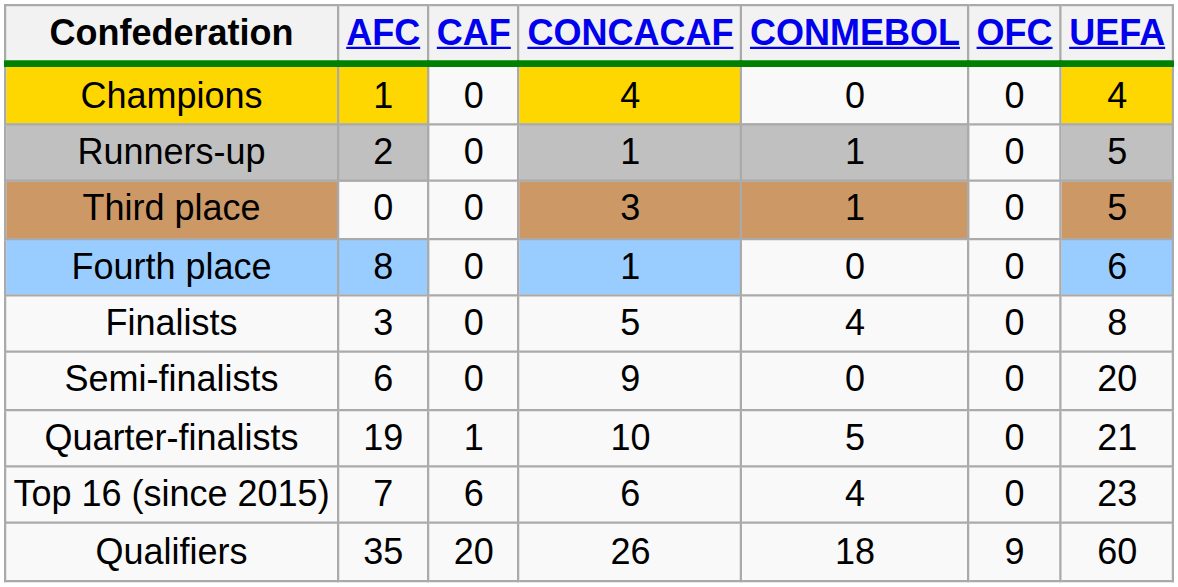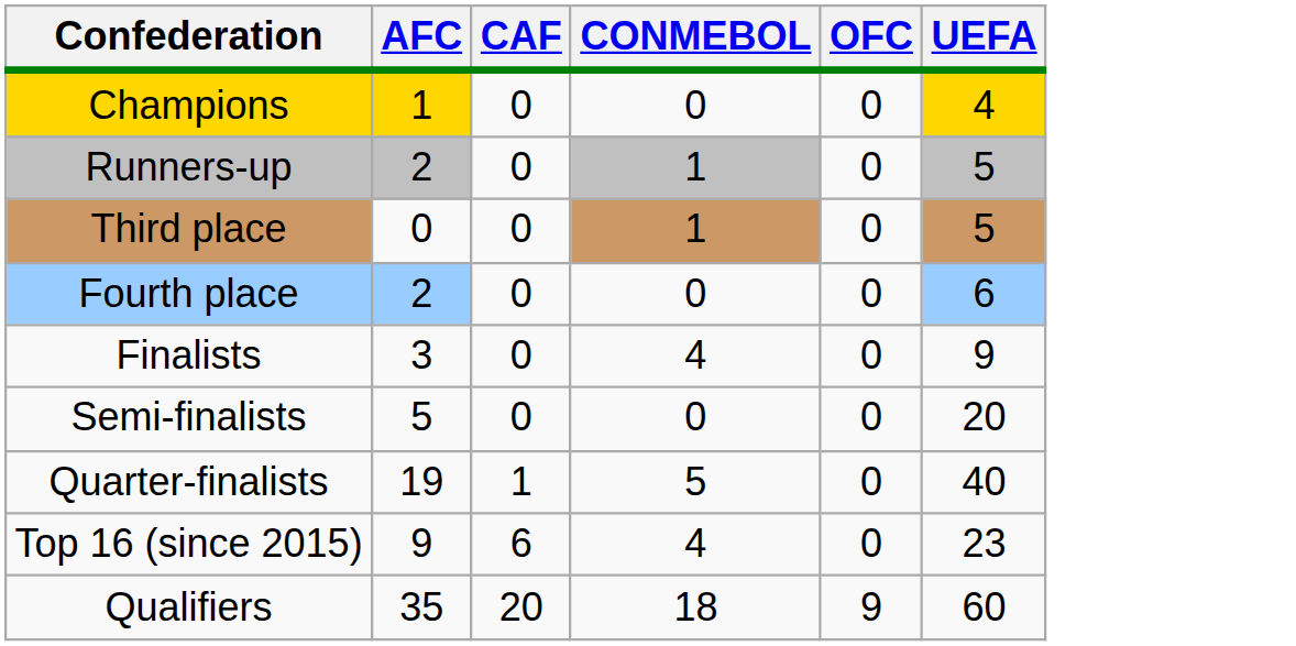- column: CONCACAF | 4 | 1 | 3 | 1 | 5 | 9 | 10 | 6 | 26
Fourth place | AFC: 8 -> 2
Finalists | UEFA: 8 -> 9
Semi-finalists | AFC: 6 -> 5
Quarter-finalists | UEFA: 21 -> 40
Top 16 (since 2015) | AFC: 7 -> 9
